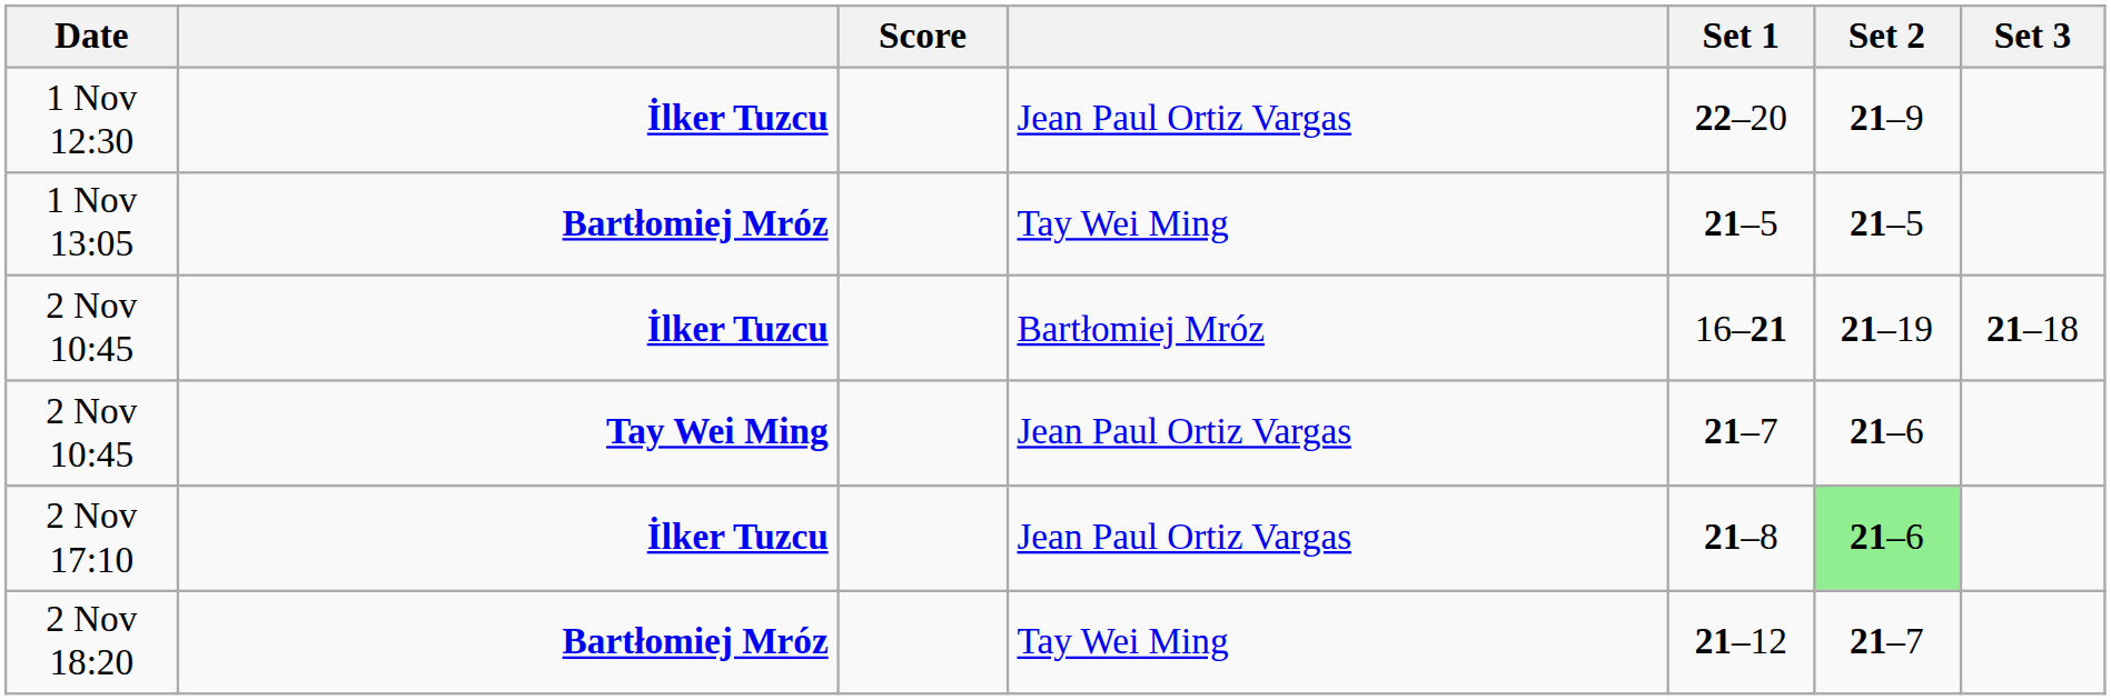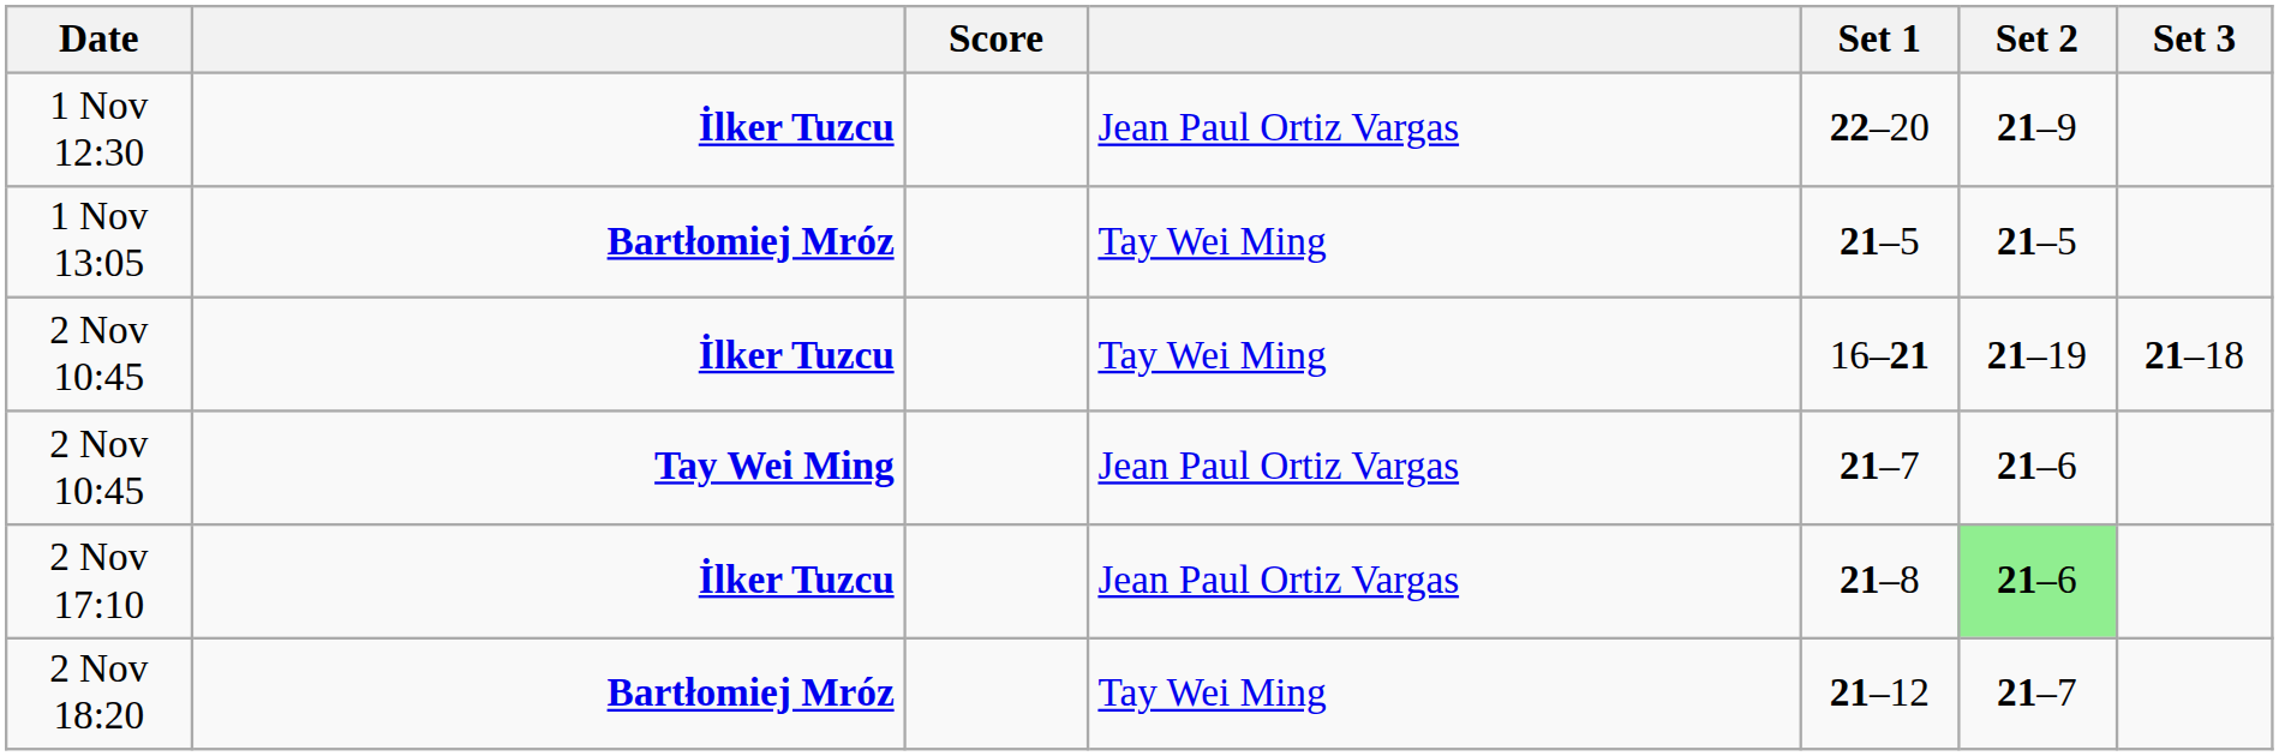2 Nov 10:45 / İlker Tuzcu | column 4: Bartłomiej Mróz -> Tay Wei Ming
